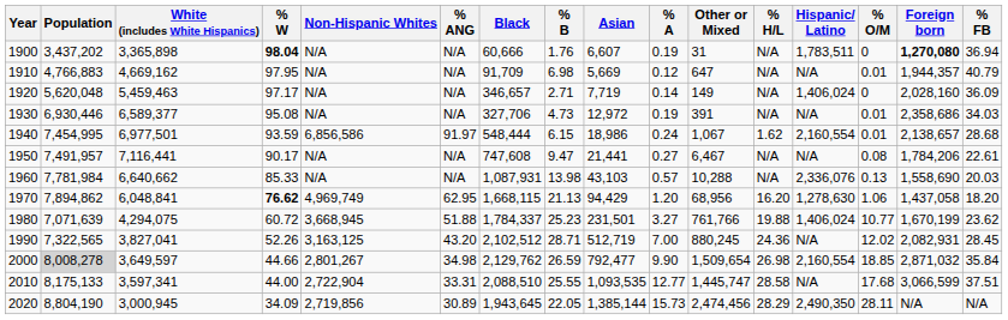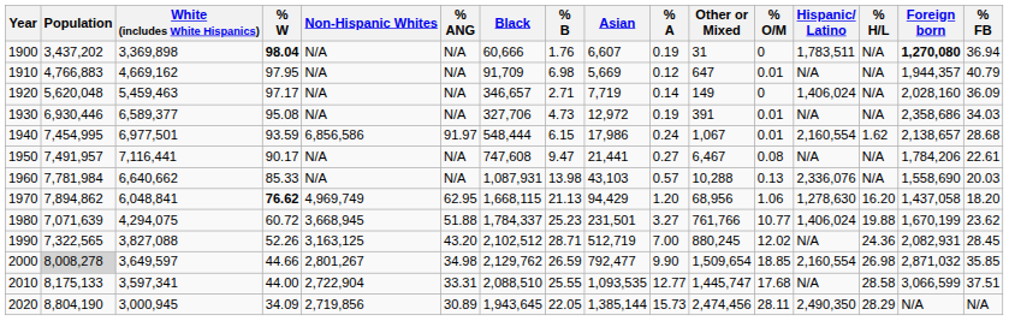columns swapped: % O/M <-> % H/L
1900 | White (includes White Hispanics): 3,365,898 -> 3,369,898
1940 | Asian: 18,986 -> 17,986
1990 | White (includes White Hispanics): 3,827,041 -> 3,827,088
2000 | % FB: 35.84 -> 35.85
